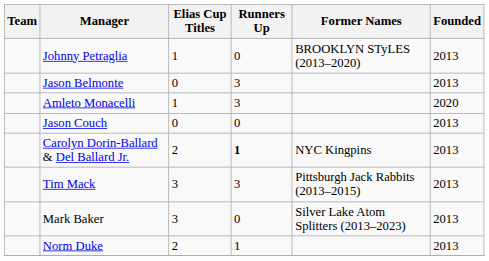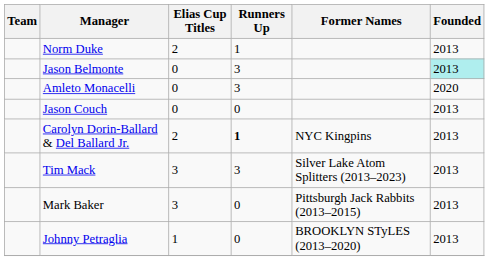rows swapped: Norm Duke <-> Johnny Petraglia
Jason Belmonte | Founded: no background -> paleturquoise background
Amleto Monacelli | Elias Cup Titles: 1 -> 0
Tim Mack | Former Names: Pittsburgh Jack Rabbits (2013–2015) -> Silver Lake Atom Splitters (2013–2023)
Mark Baker | Former Names: Silver Lake Atom Splitters (2013–2023) -> Pittsburgh Jack Rabbits (2013–2015)
